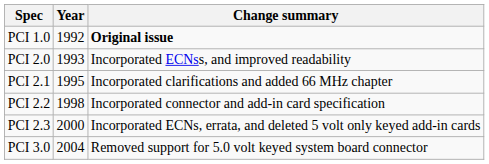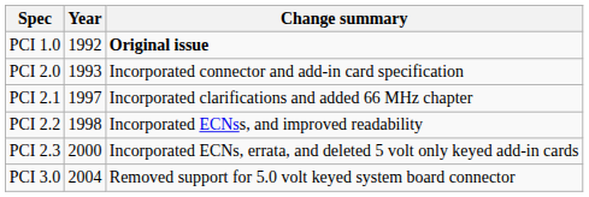PCI 2.0 | Change summary: Incorporated ECNss, and improved readability -> Incorporated connector and add-in card specification
PCI 2.1 | Year: 1995 -> 1997
PCI 2.2 | Change summary: Incorporated connector and add-in card specification -> Incorporated ECNss, and improved readability
